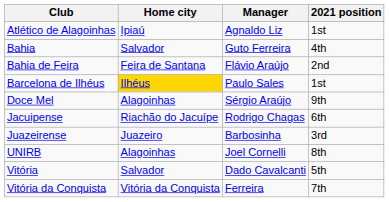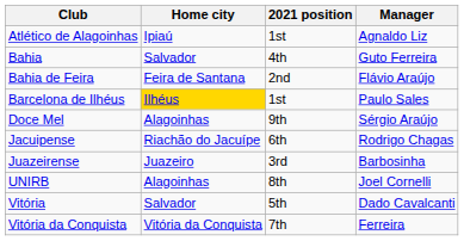columns swapped: Manager <-> 2021 position
